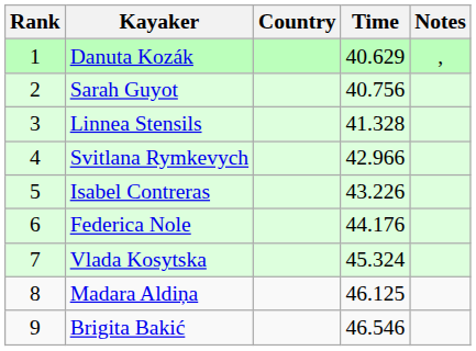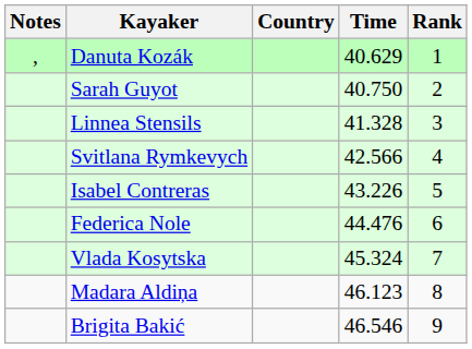columns swapped: Rank <-> Notes
Sarah Guyot | Time: 40.756 -> 40.750
Svitlana Rymkevych | Time: 42.966 -> 42.566
Federica Nole | Time: 44.176 -> 44.476
Madara Aldiņa | Time: 46.125 -> 46.123
